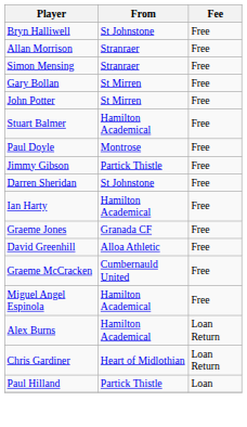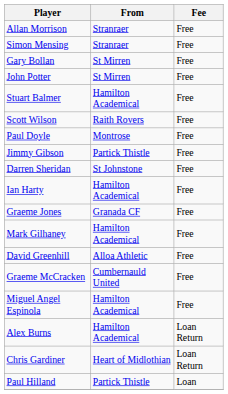- row: Bryn Halliwell | St Johnstone | Free
+ row: Scott Wilson | Raith Rovers | Free
+ row: Mark Gilhaney | Hamilton Academical | Free
